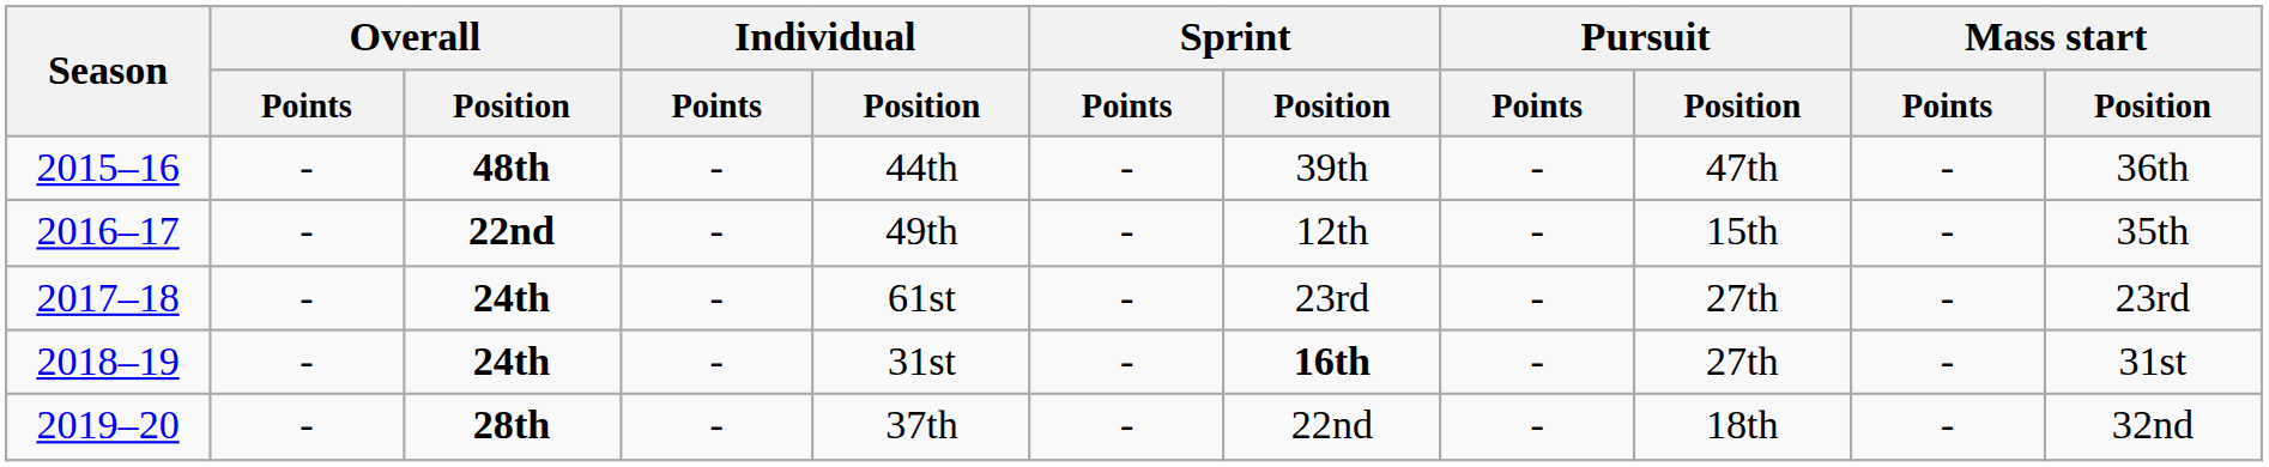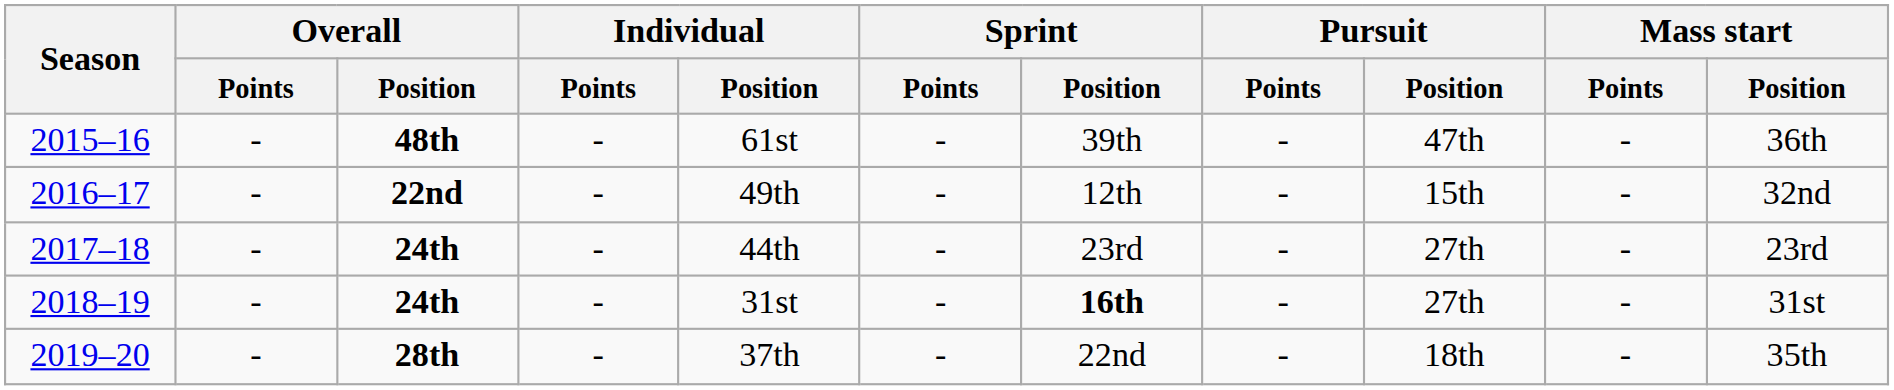2015–16 | Individual / Position: 44th -> 61st
2016–17 | Mass start / Position: 35th -> 32nd
2017–18 | Individual / Position: 61st -> 44th
2019–20 | Mass start / Position: 32nd -> 35th
